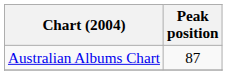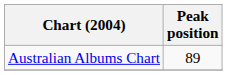Australian Albums Chart | Peak position: 87 -> 89
